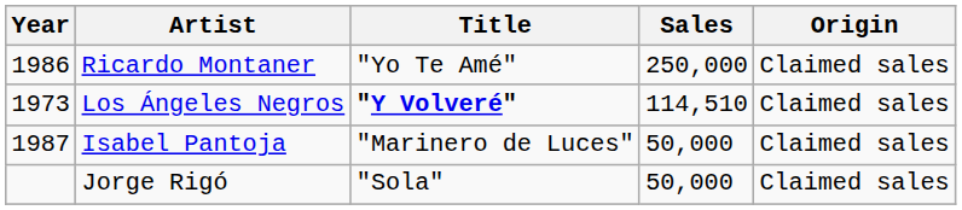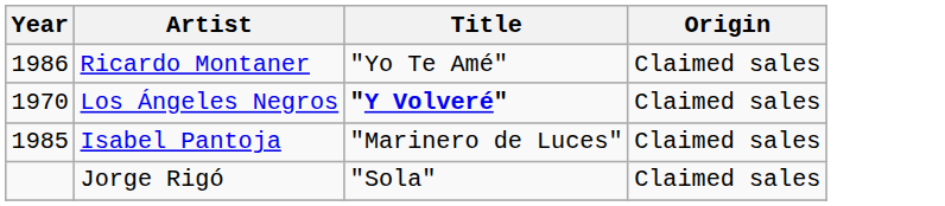- column: Sales | 250,000 | 114,510 | 50,000 | 50,000
Los Ángeles Negros | Year: 1973 -> 1970
Isabel Pantoja | Year: 1987 -> 1985
